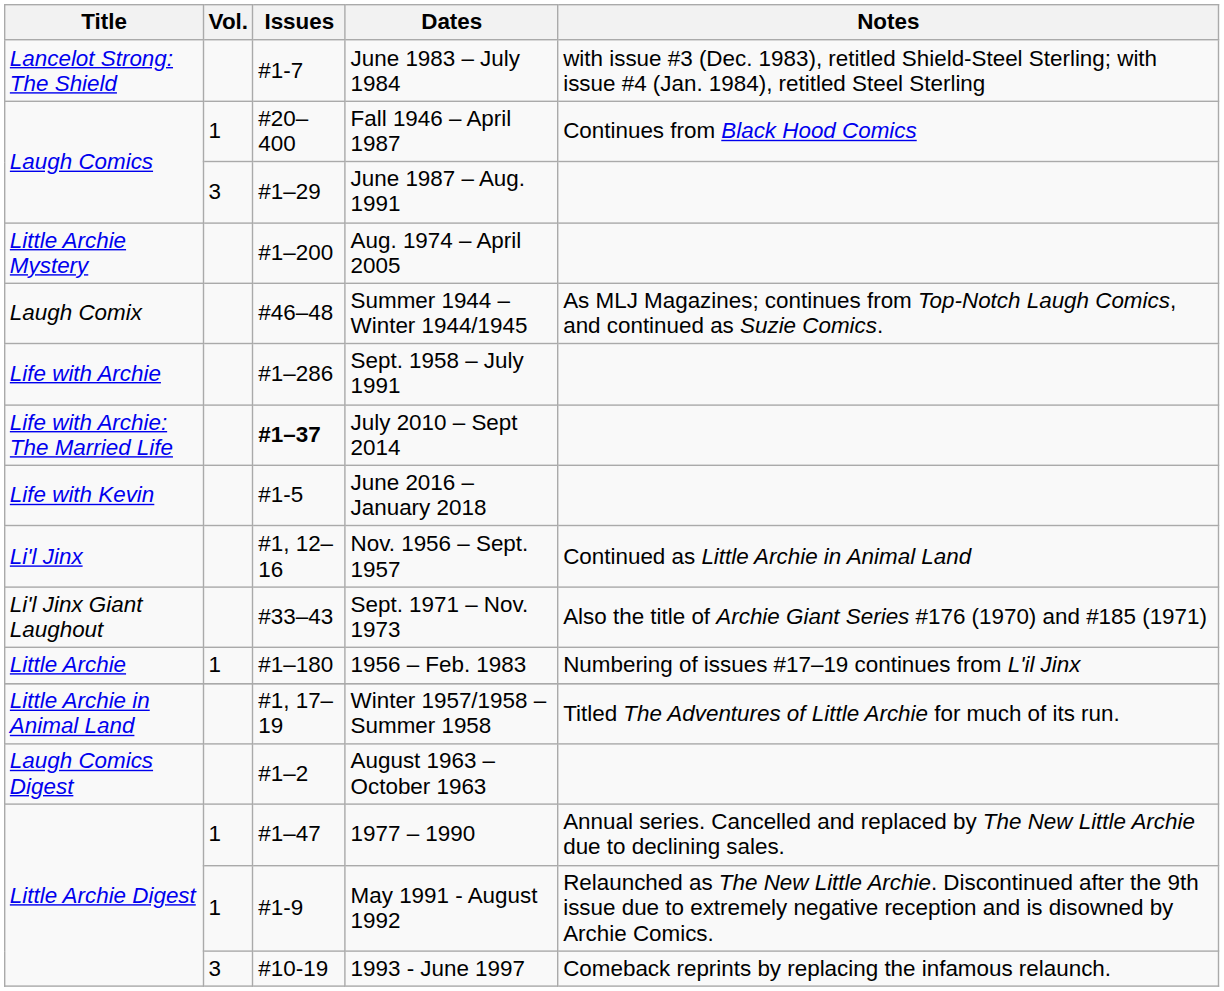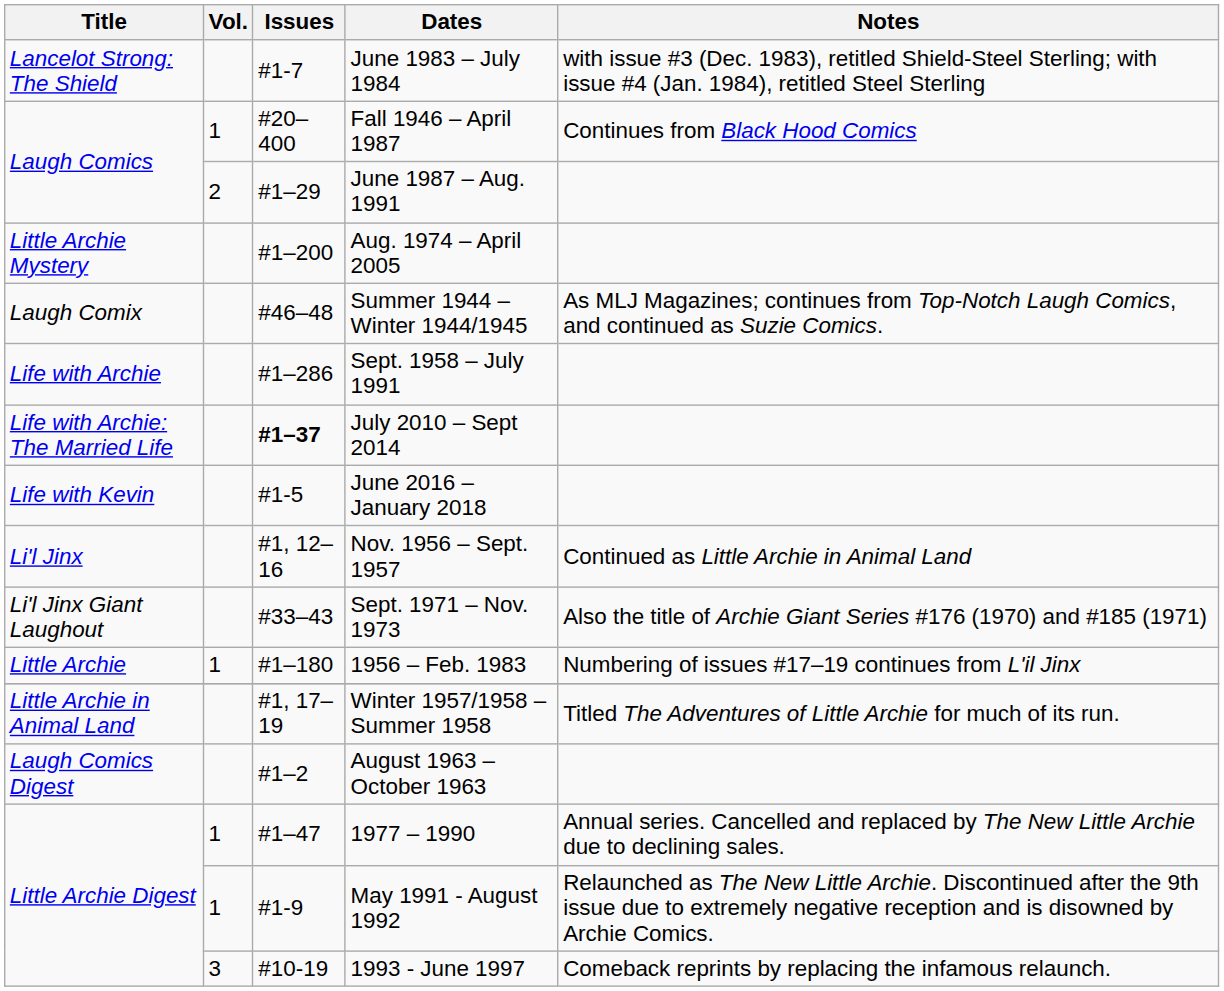June 1987 – Aug. 1991 | Vol.: 3 -> 2
